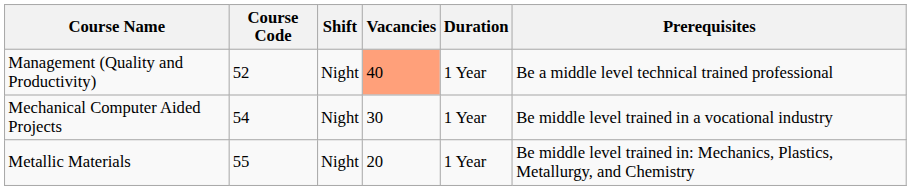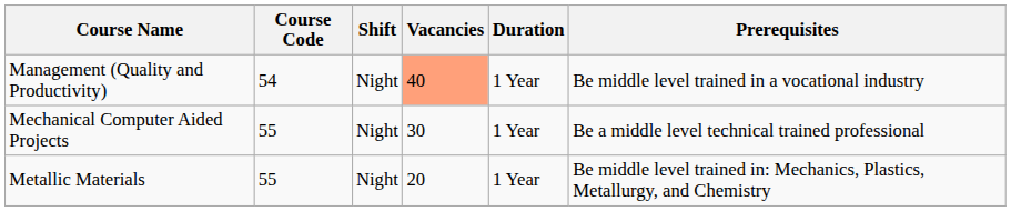Management (Quality and Productivity) | Course Code: 52 -> 54
Management (Quality and Productivity) | Prerequisites: Be a middle level technical trained professional -> Be middle level trained in a vocational industry
Mechanical Computer Aided Projects | Course Code: 54 -> 55
Mechanical Computer Aided Projects | Prerequisites: Be middle level trained in a vocational industry -> Be a middle level technical trained professional
